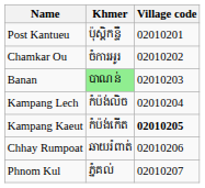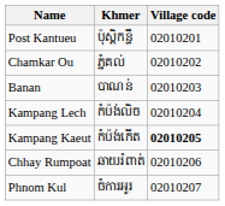Chamkar Ou | Khmer: ចំការអូរ -> ភ្នំគល់
Banan | Khmer: lightgreen background -> no background
Phnom Kul | Khmer: ភ្នំគល់ -> ចំការអូរ
